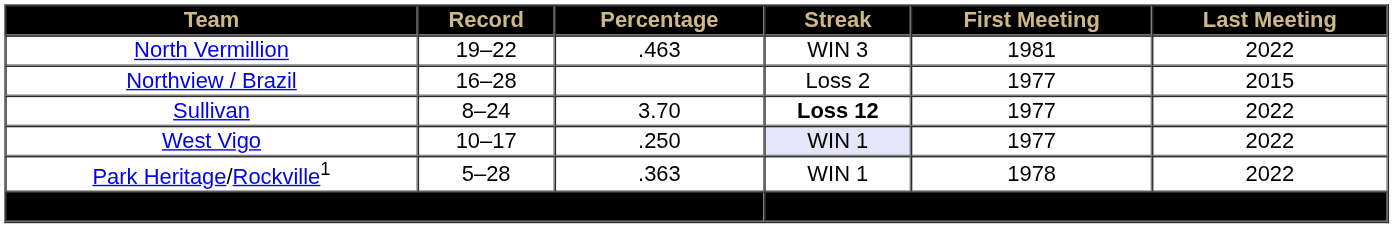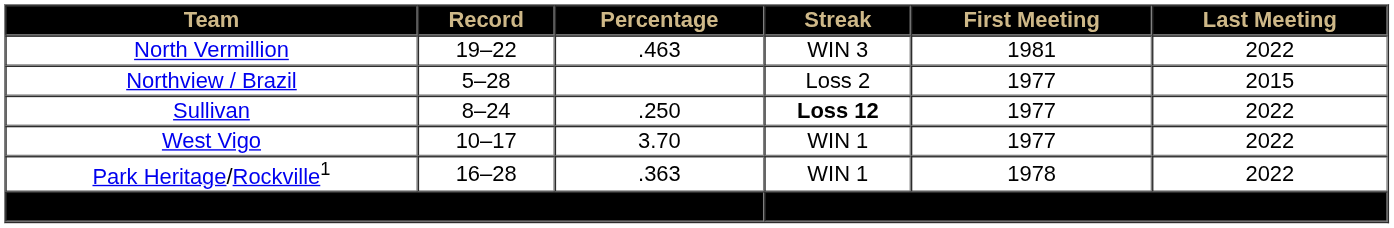Northview / Brazil | Record: 16–28 -> 5–28
Sullivan | Percentage: 3.70 -> .250
West Vigo | Percentage: .250 -> 3.70
West Vigo | Streak: lavender background -> no background
Park Heritage/Rockville1 | Record: 5–28 -> 16–28
